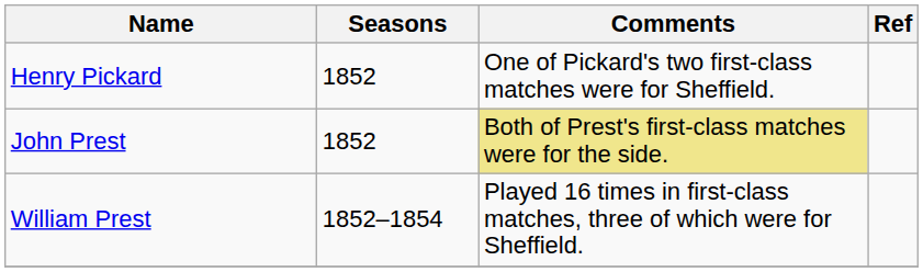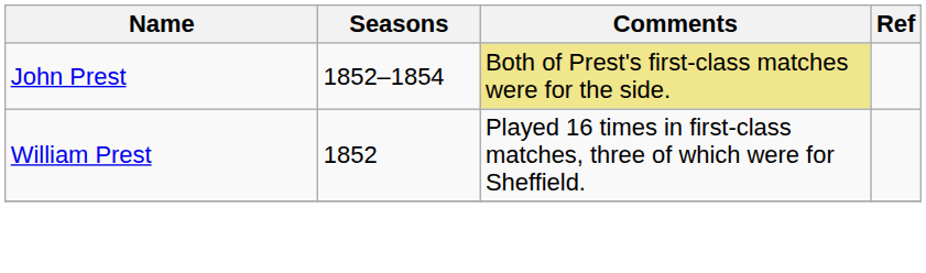- row: Henry Pickard | 1852 | One of Pickard's two first-class matches were for Sheffield.
John Prest | Seasons: 1852 -> 1852–1854
William Prest | Seasons: 1852–1854 -> 1852
